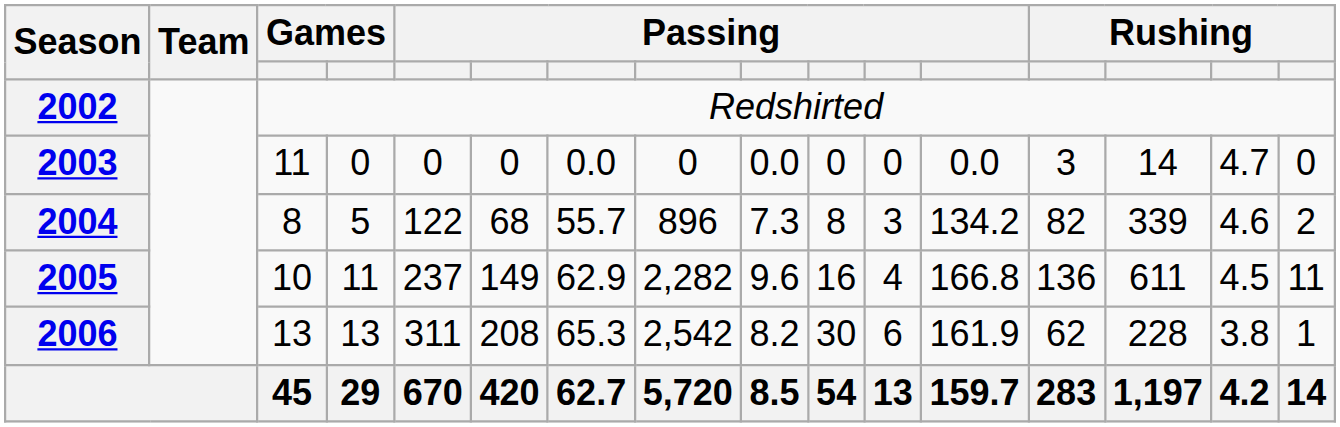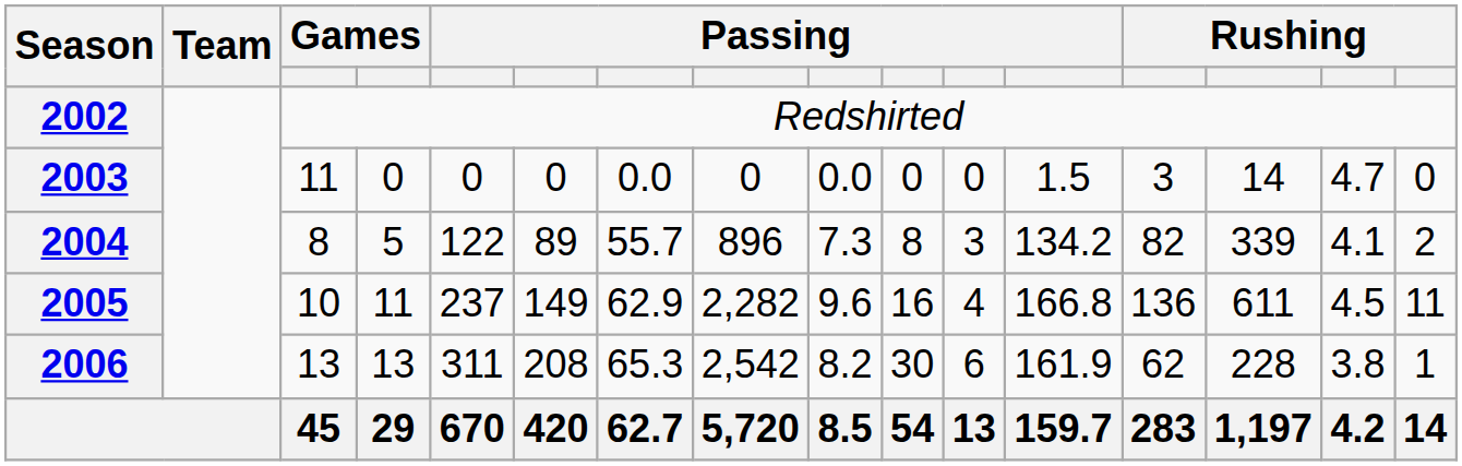2003 | column 12: 0.0 -> 1.5
2004 | column 6: 68 -> 89
2004 | column 15: 4.6 -> 4.1
